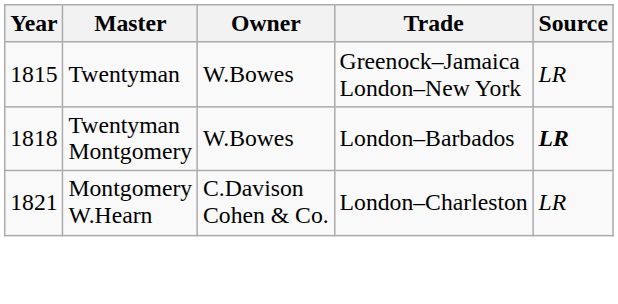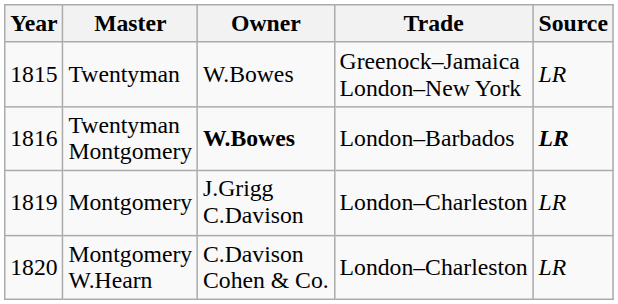Twentyman Montgomery | Year: 1818 -> 1816
Twentyman Montgomery | Owner: normal -> bold
+ row: 1819 | Montgomery | J.Grigg C.Davison | London–Charleston | LR
Montgomery W.Hearn | Year: 1821 -> 1820
